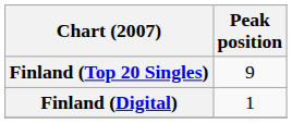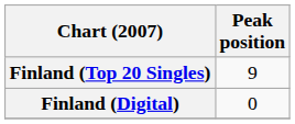Finland (Digital) | Peak position: 1 -> 0
